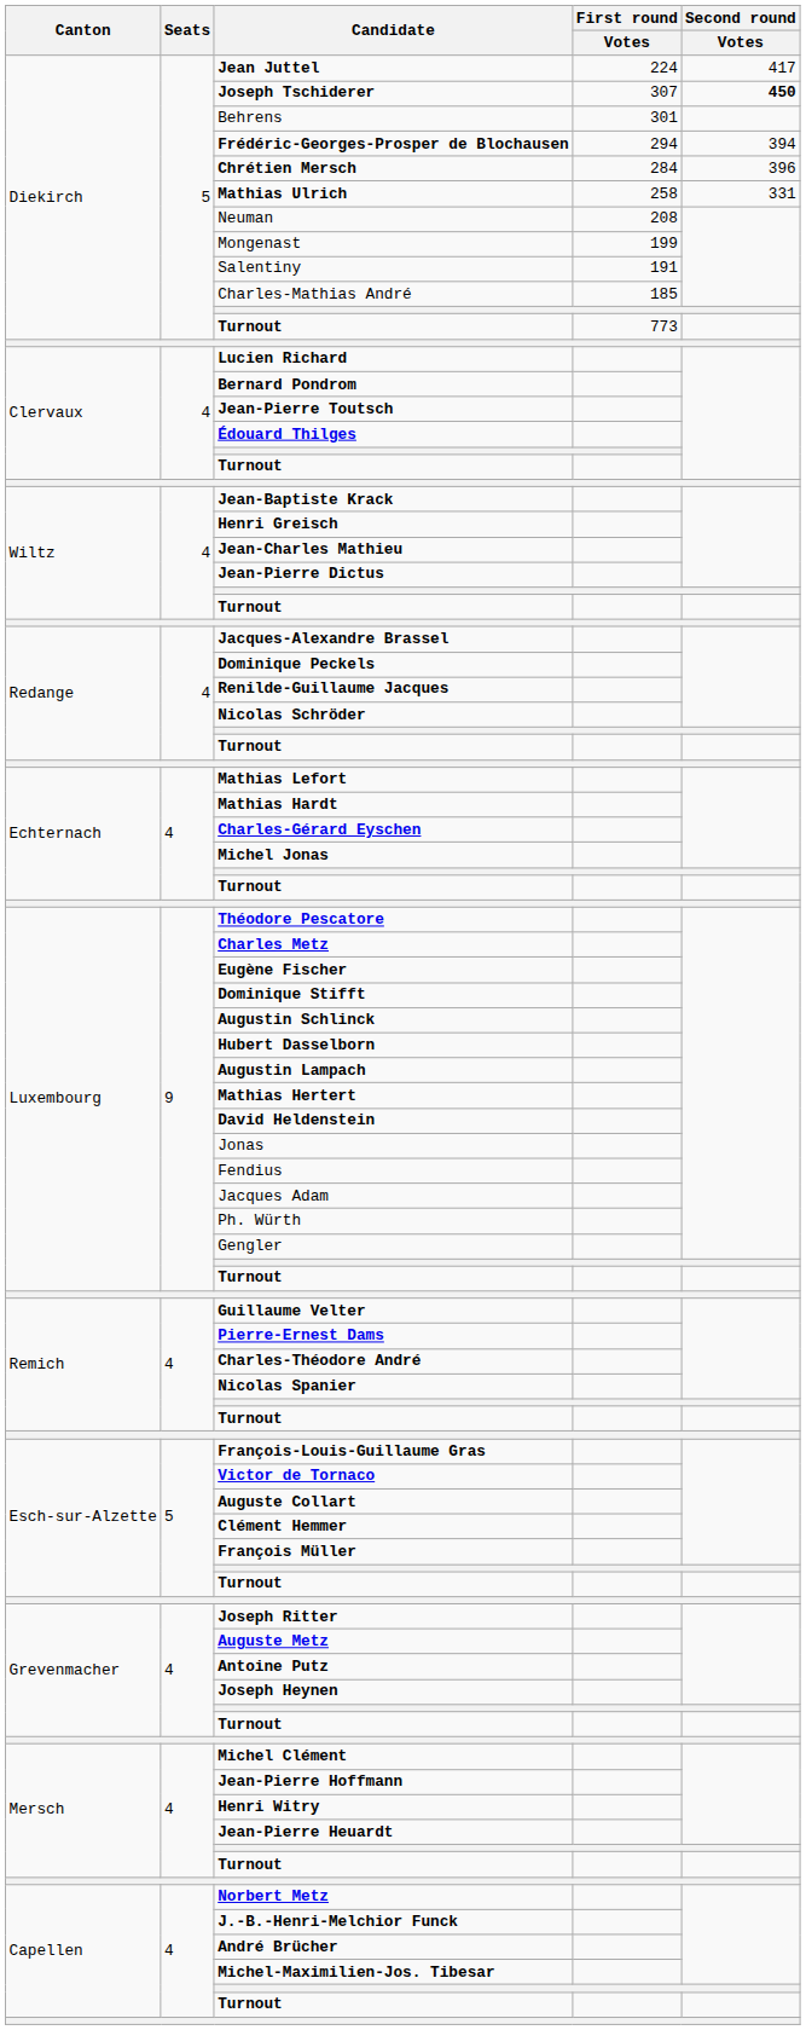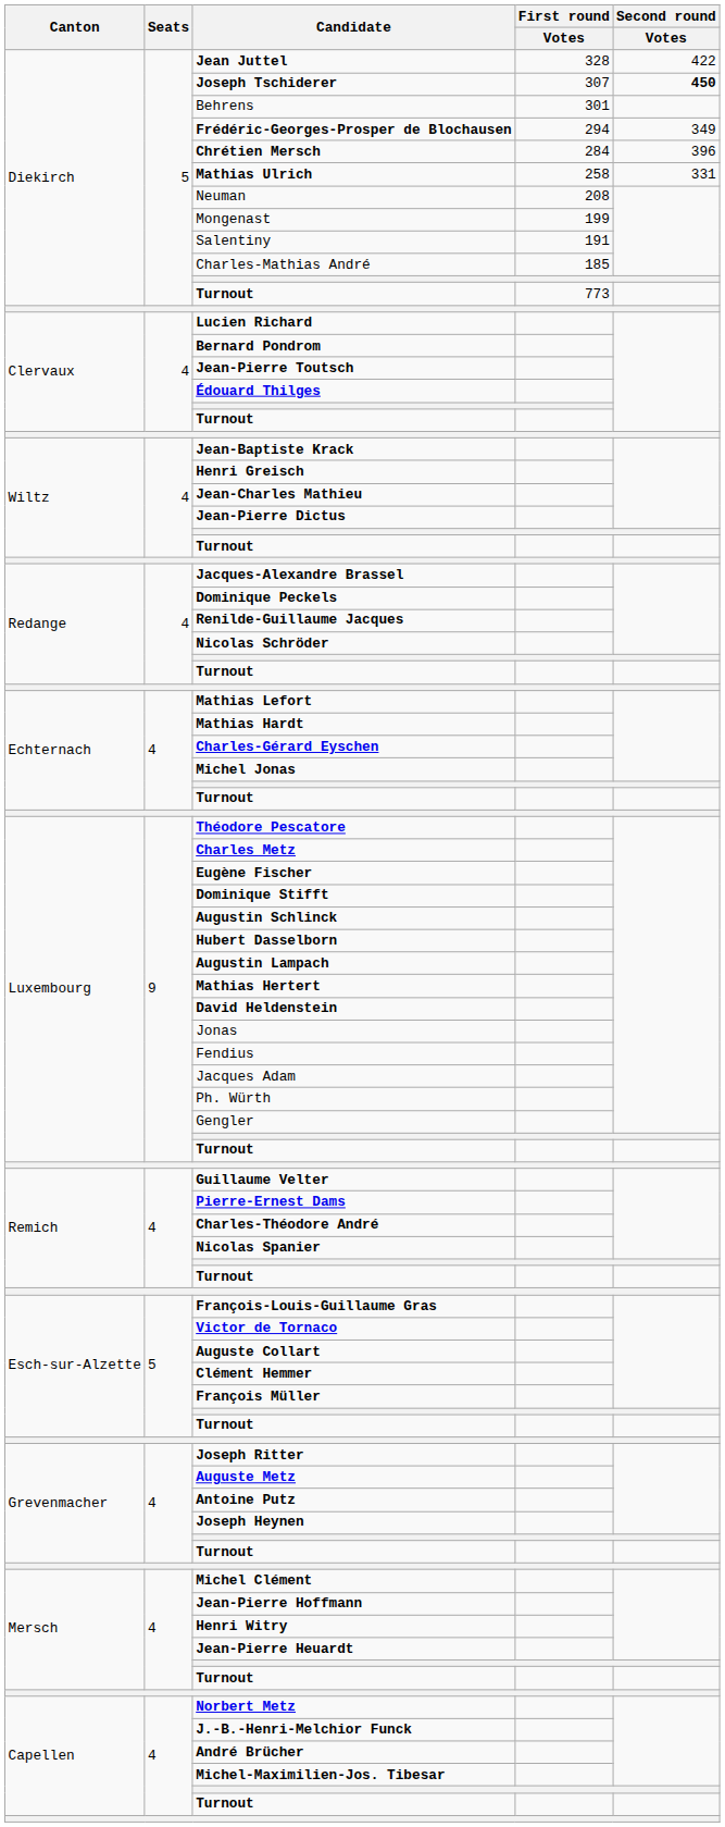Jean Juttel | First round / Votes: 224 -> 328
Jean Juttel | Second round / Votes: 417 -> 422
Frédéric-Georges-Prosper de Blochausen | Second round / Votes: 394 -> 349
